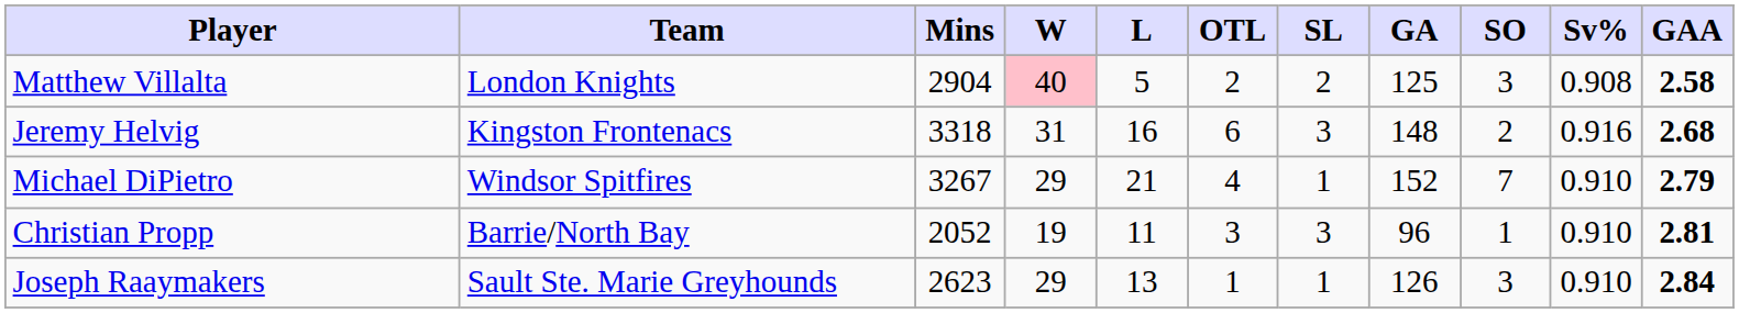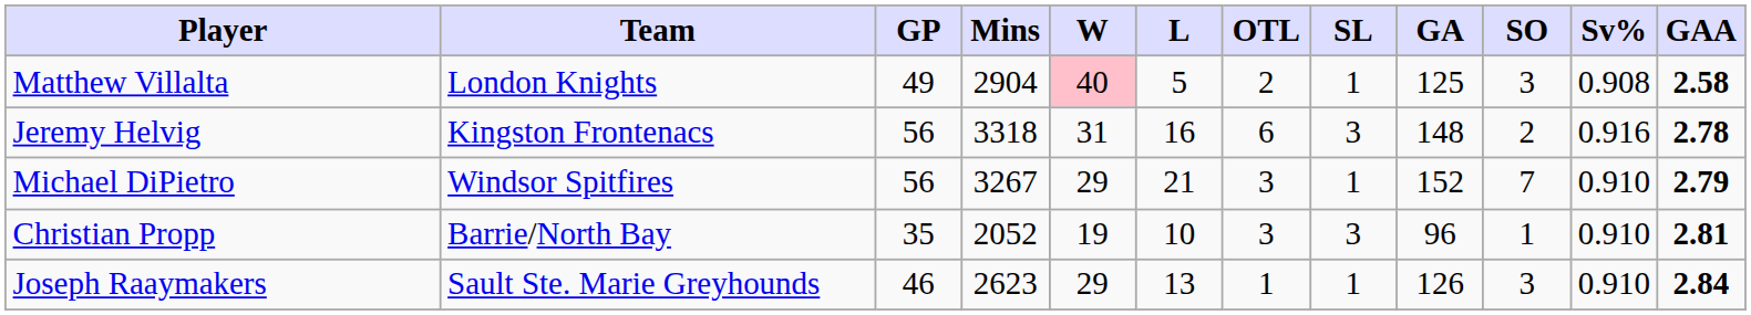+ column: GP | 49 | 56 | 56 | 35 | 46
Matthew Villalta | SL: 2 -> 1
Jeremy Helvig | GAA: 2.68 -> 2.78
Michael DiPietro | OTL: 4 -> 3
Christian Propp | L: 11 -> 10
